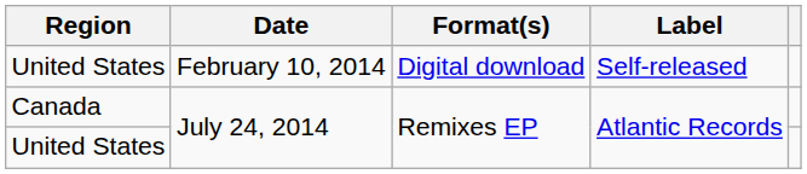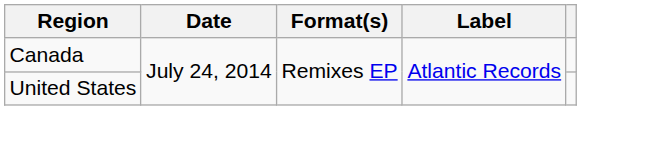- row: United States | February 10, 2014 | Digital download | Self-released
